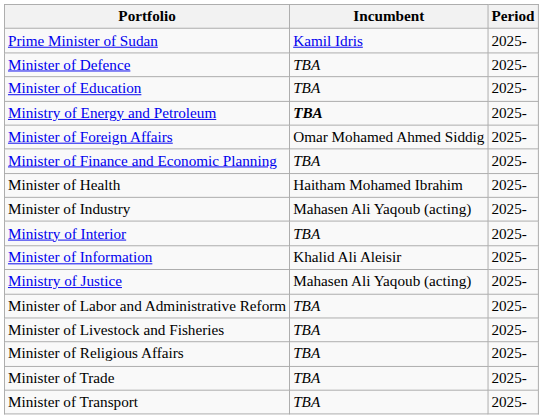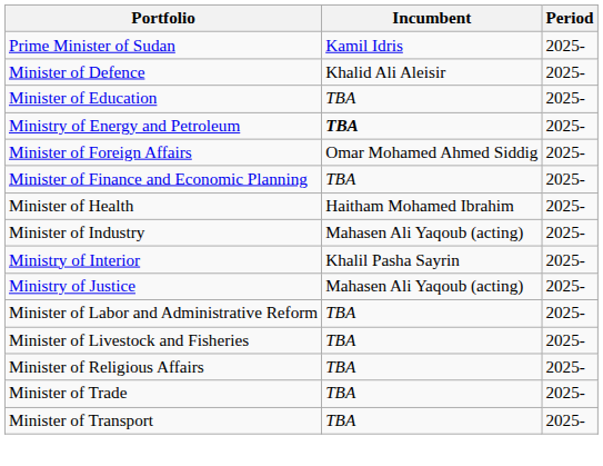Minister of Defence | Incumbent: TBA -> Khalid Ali Aleisir
Ministry of Interior | Incumbent: TBA -> Khalil Pasha Sayrin
- row: Minister of Information | Khalid Ali Aleisir | 2025-
